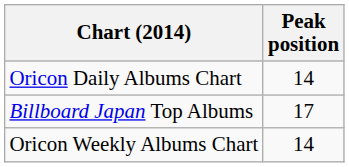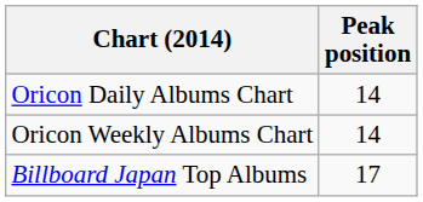rows swapped: Oricon Weekly Albums Chart <-> Billboard Japan Top Albums
